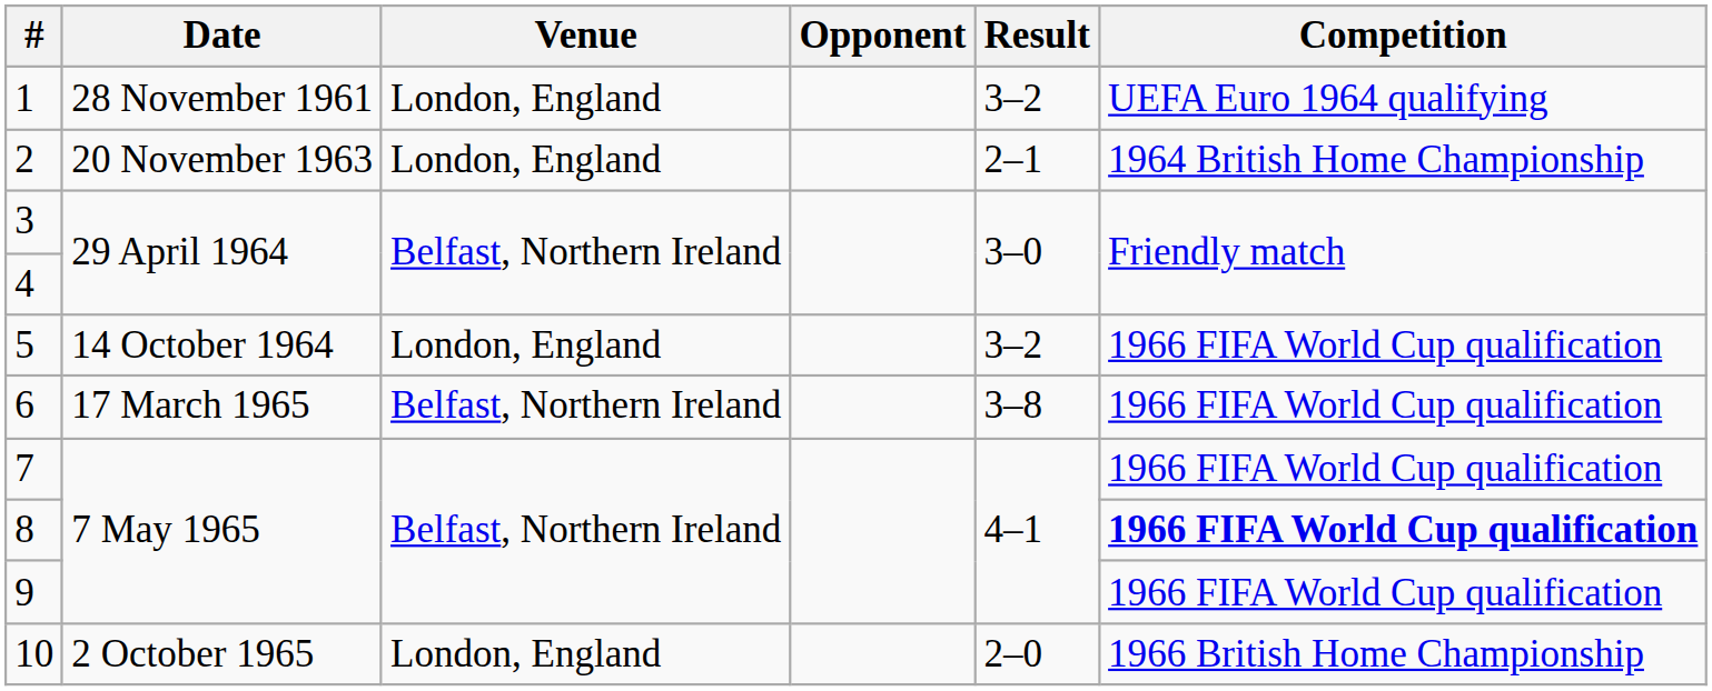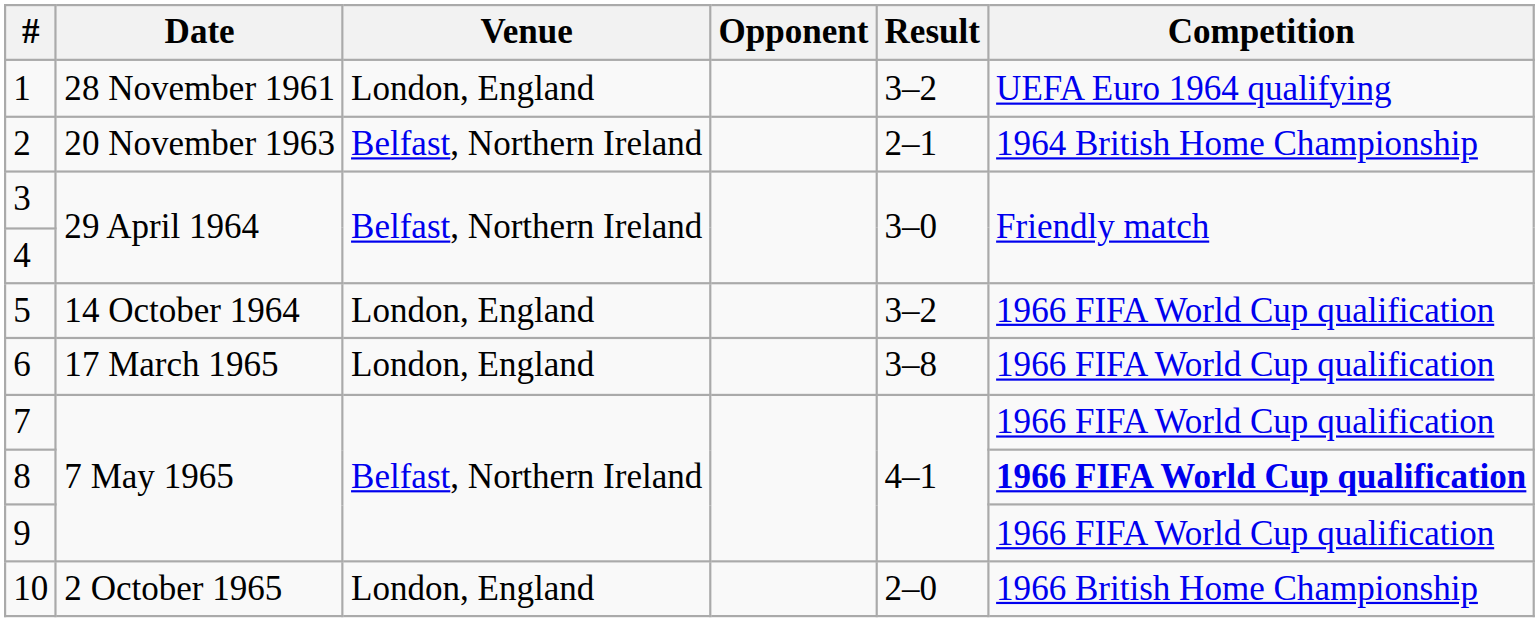2 | Venue: London, England -> Belfast, Northern Ireland
6 | Venue: Belfast, Northern Ireland -> London, England
